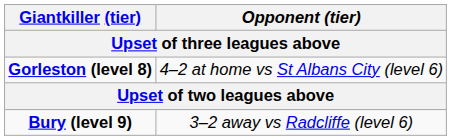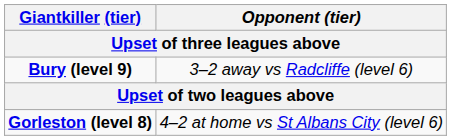rows swapped: Bury (level 9) <-> Gorleston (level 8)
